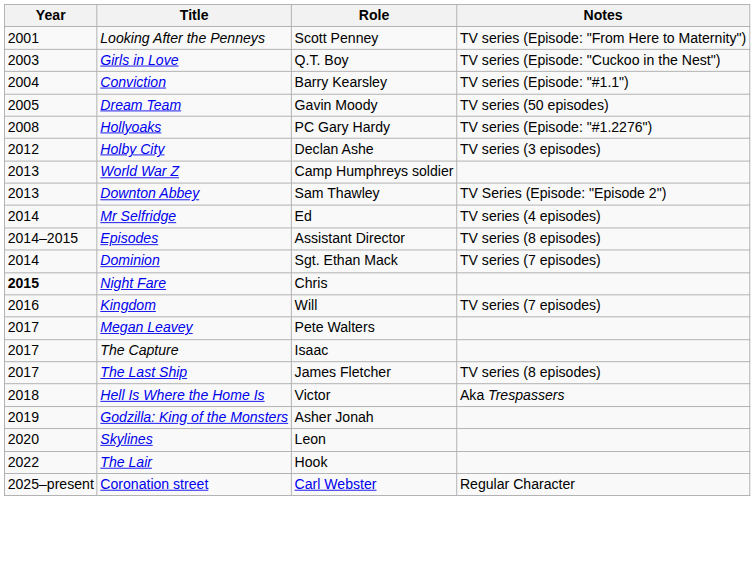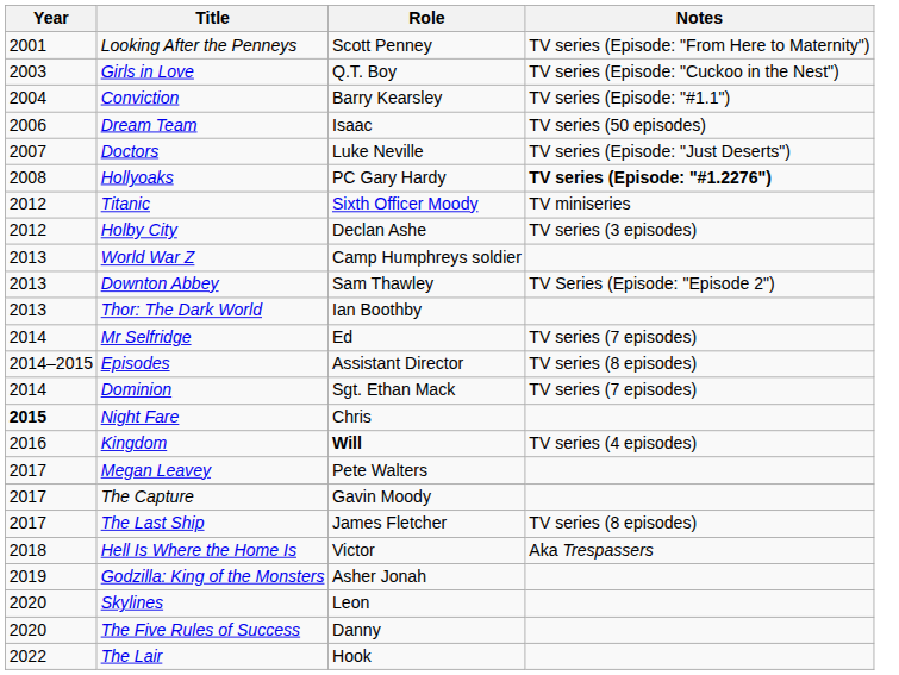Dream Team | Year: 2005 -> 2006
Dream Team | Role: Gavin Moody -> Isaac
+ row: 2007 | Doctors | Luke Neville | TV series (Episode: "Just Deserts")
Hollyoaks | Notes: normal -> bold
+ row: 2012 | Titanic | Sixth Officer Moody | TV miniseries
+ row: 2013 | Thor: The Dark World | Ian Boothby
Mr Selfridge | Notes: TV series (4 episodes) -> TV series (7 episodes)
Kingdom | Role: normal -> bold
Kingdom | Notes: TV series (7 episodes) -> TV series (4 episodes)
The Capture | Role: Isaac -> Gavin Moody
+ row: 2020 | The Five Rules of Success | Danny
- row: 2025–present | Coronation street | Carl Webster | Regular Character
